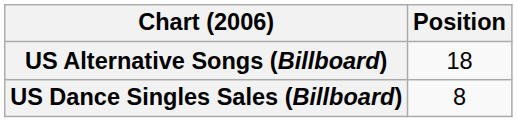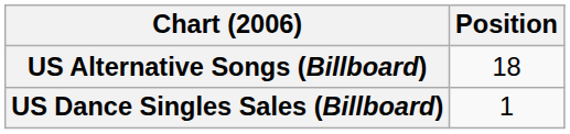US Dance Singles Sales (Billboard) | Position: 8 -> 1
